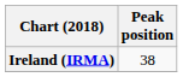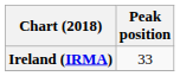Ireland (IRMA) | Peak position: 38 -> 33
